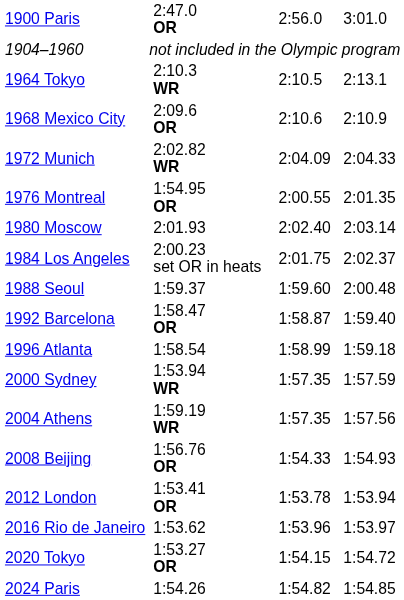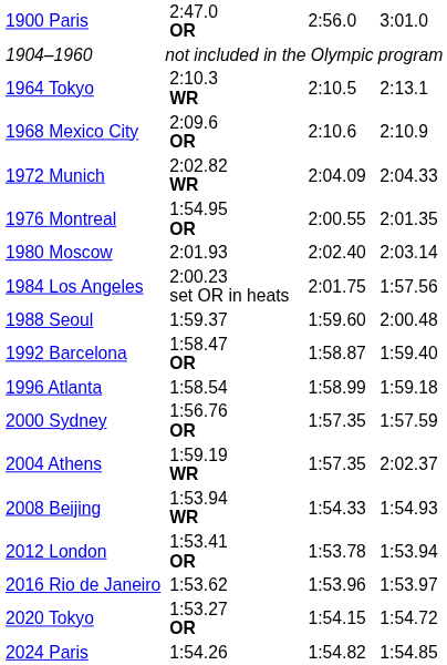1984 Los Angeles | column 7: 2:02.37 -> 1:57.56
2000 Sydney | column 3: 1:53.94 WR -> 1:56.76 OR
2004 Athens | column 7: 1:57.56 -> 2:02.37
2008 Beijing | column 3: 1:56.76 OR -> 1:53.94 WR
